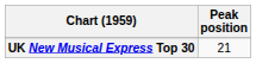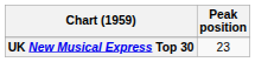UK New Musical Express Top 30 | Peak position: 21 -> 23
